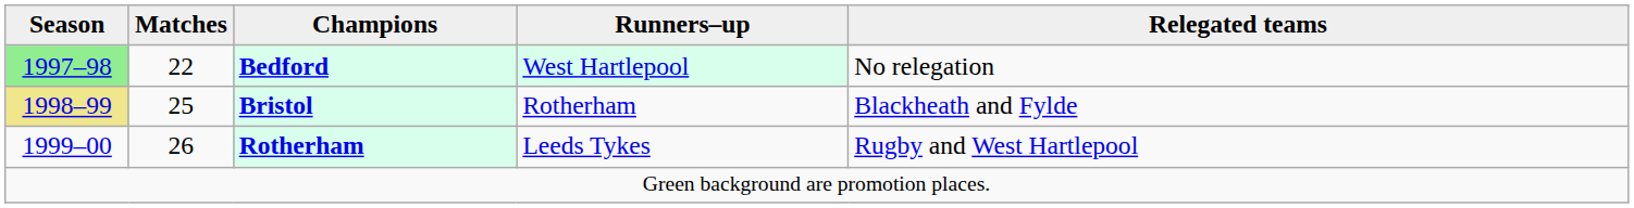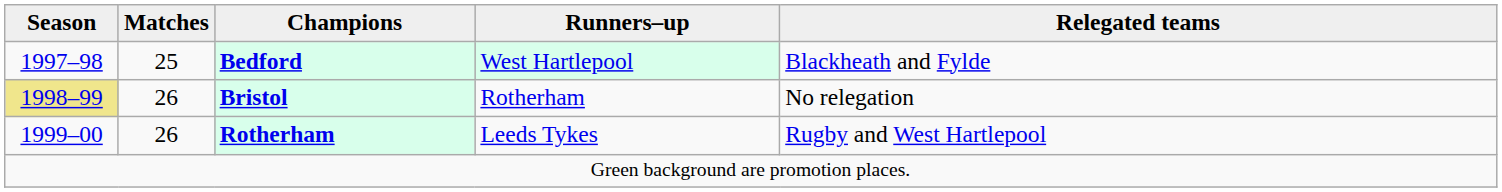Bedford | Season: lightgreen background -> no background
Bedford | Matches: 22 -> 25
Bedford | Relegated teams: No relegation -> Blackheath and Fylde
Bristol | Matches: 25 -> 26
Bristol | Relegated teams: Blackheath and Fylde -> No relegation
